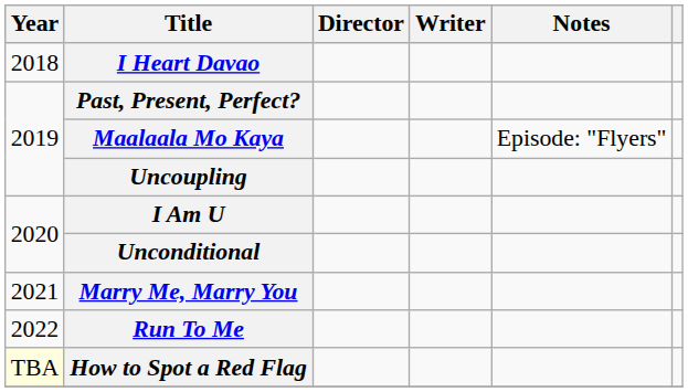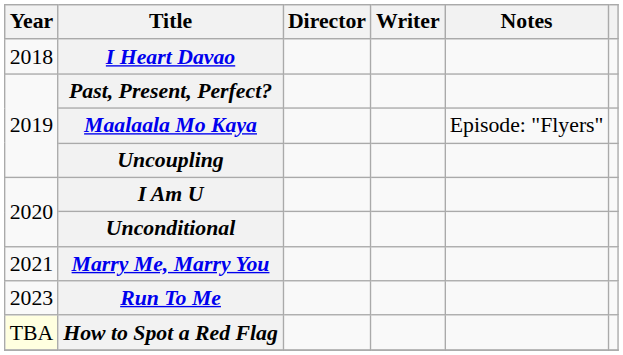Run To Me | Year: 2022 -> 2023
